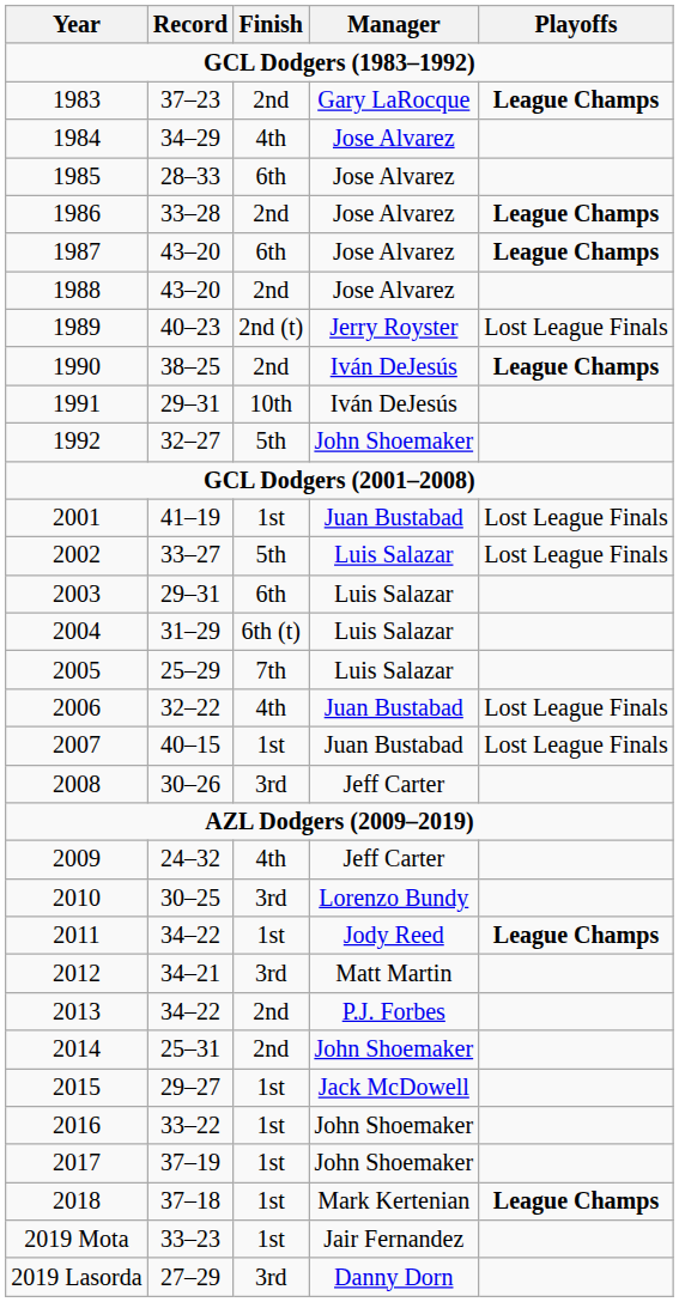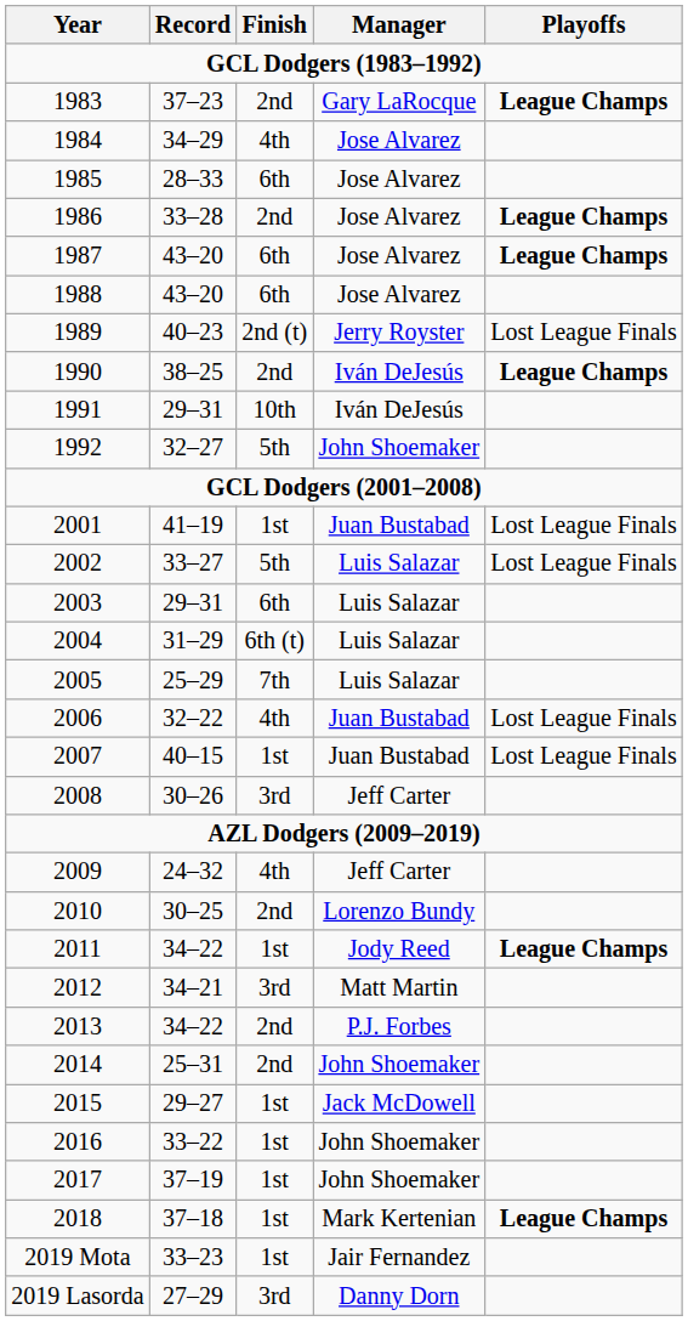1988 | Finish: 2nd -> 6th
2010 | Finish: 3rd -> 2nd
